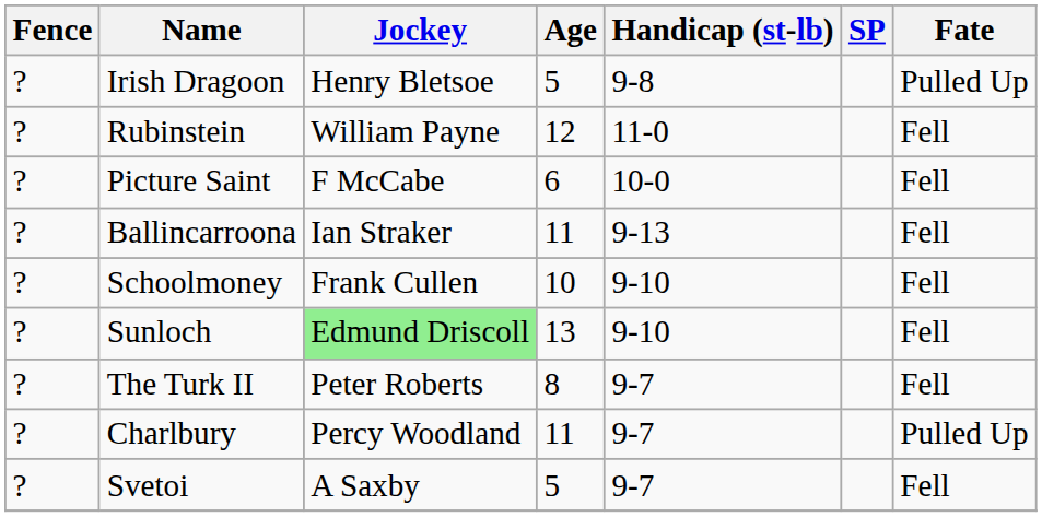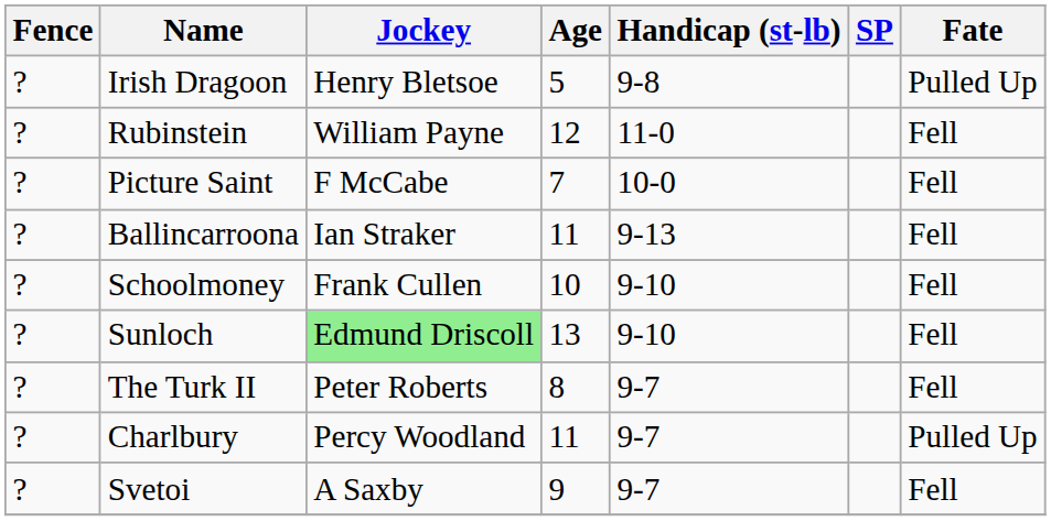Picture Saint | Age: 6 -> 7
Svetoi | Age: 5 -> 9
